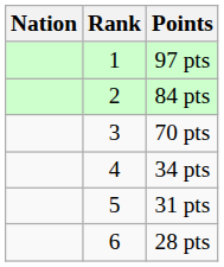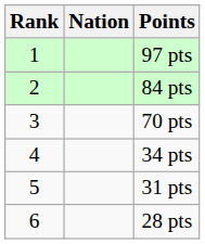columns swapped: Rank <-> Nation
